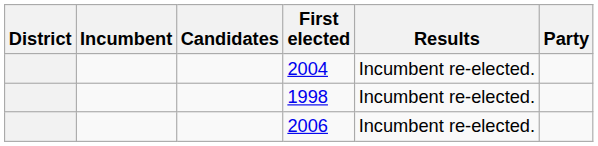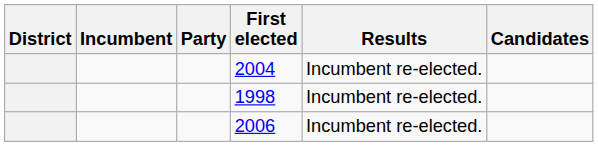columns swapped: Party <-> Candidates
